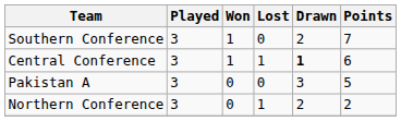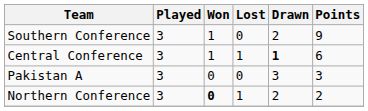Southern Conference | Points: 7 -> 9
Pakistan A | Points: 5 -> 3
Northern Conference | Won: normal -> bold
